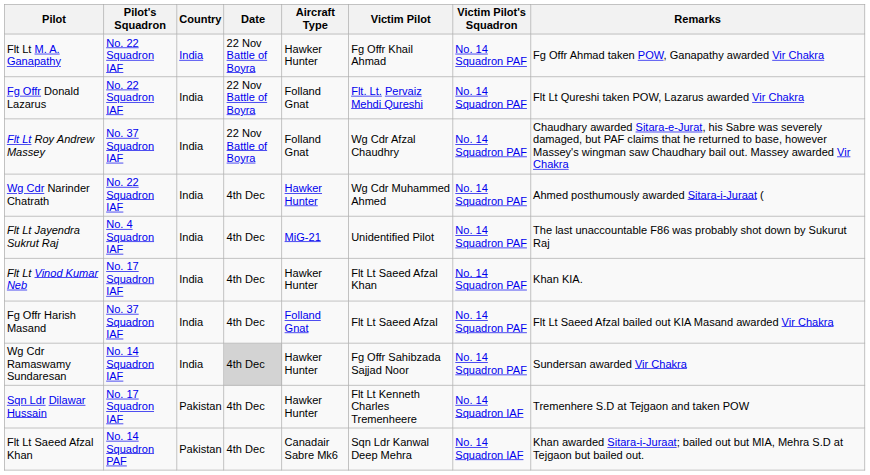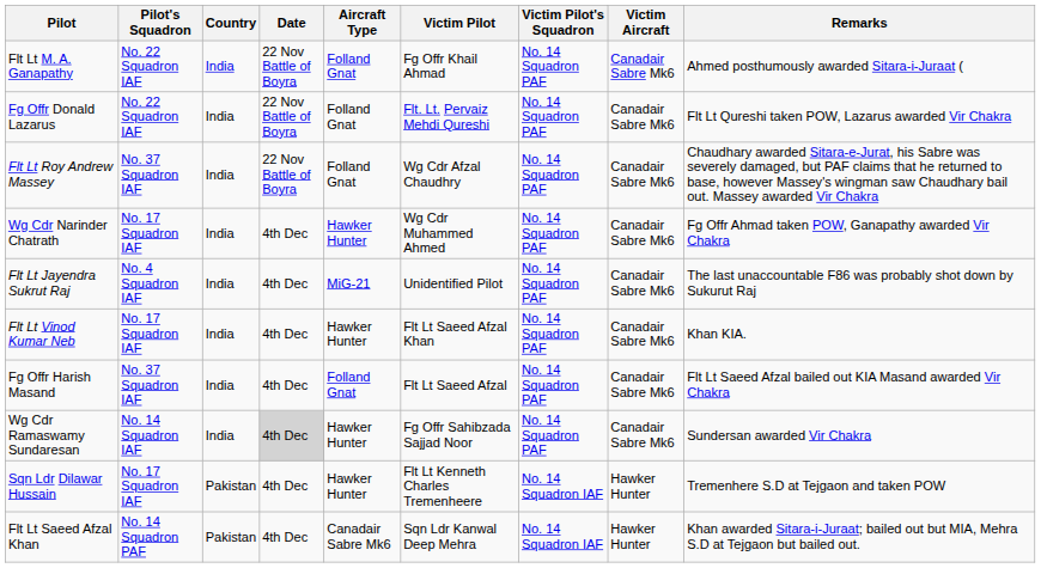+ column: Victim Aircraft | Canadair Sabre Mk6 | Canadair Sabre Mk6 | Canadair Sabre Mk6 | Canadair Sabre Mk6 | Canadair Sabre Mk6 | Canadair Sabre Mk6 | Canadair Sabre Mk6 | Canadair Sabre Mk6 | Hawker Hunter | Hawker Hunter
Flt Lt M. A. Ganapathy | Aircraft Type: Hawker Hunter -> Folland Gnat
Flt Lt M. A. Ganapathy | Remarks: Fg Offr Ahmad taken POW, Ganapathy awarded Vir Chakra -> Ahmed posthumously awarded Sitara-i-Juraat (
Wg Cdr Narinder Chatrath | Pilot's Squadron: No. 22 Squadron IAF -> No. 17 Squadron IAF
Wg Cdr Narinder Chatrath | Remarks: Ahmed posthumously awarded Sitara-i-Juraat ( -> Fg Offr Ahmad taken POW, Ganapathy awarded Vir Chakra
